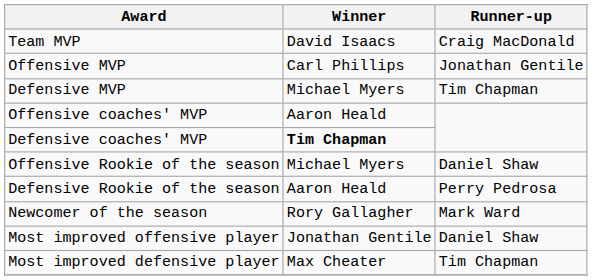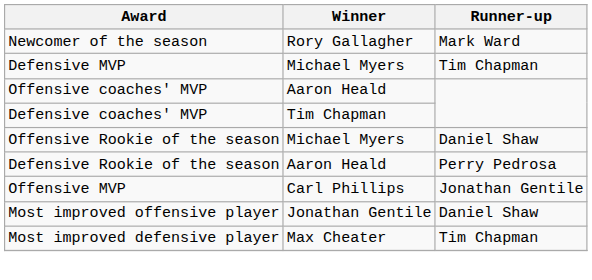- row: Team MVP | David Isaacs | Craig MacDonald
rows swapped: Offensive MVP <-> Newcomer of the season
Defensive coaches' MVP | Winner: bold -> normal
